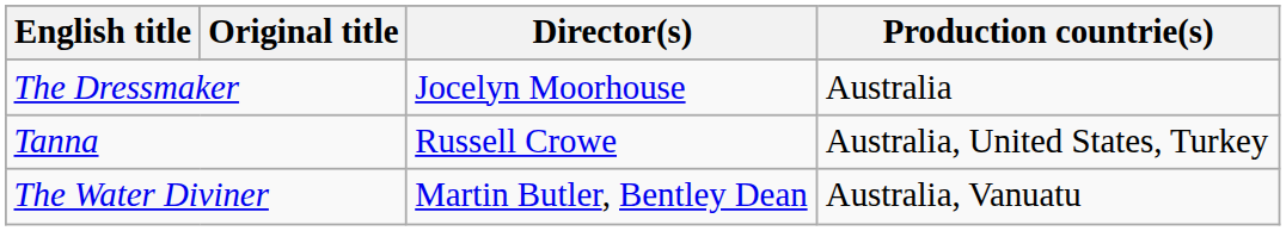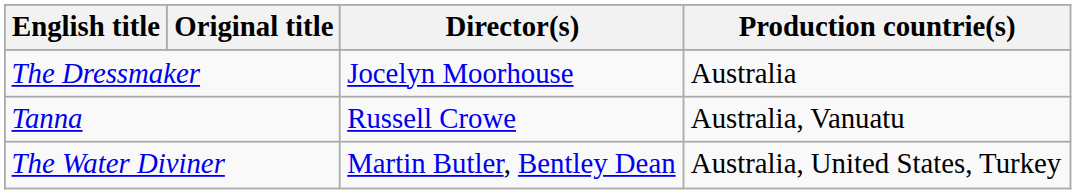Tanna | Production countrie(s): Australia, United States, Turkey -> Australia, Vanuatu
The Water Diviner | Production countrie(s): Australia, Vanuatu -> Australia, United States, Turkey
